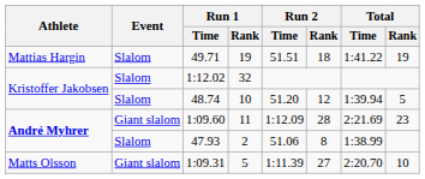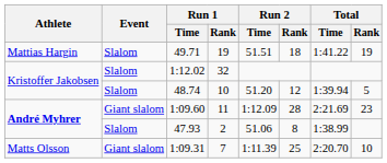1:09.31 | Run 1 / Rank: 5 -> 7
1:09.31 | Run 2 / Rank: 27 -> 25
